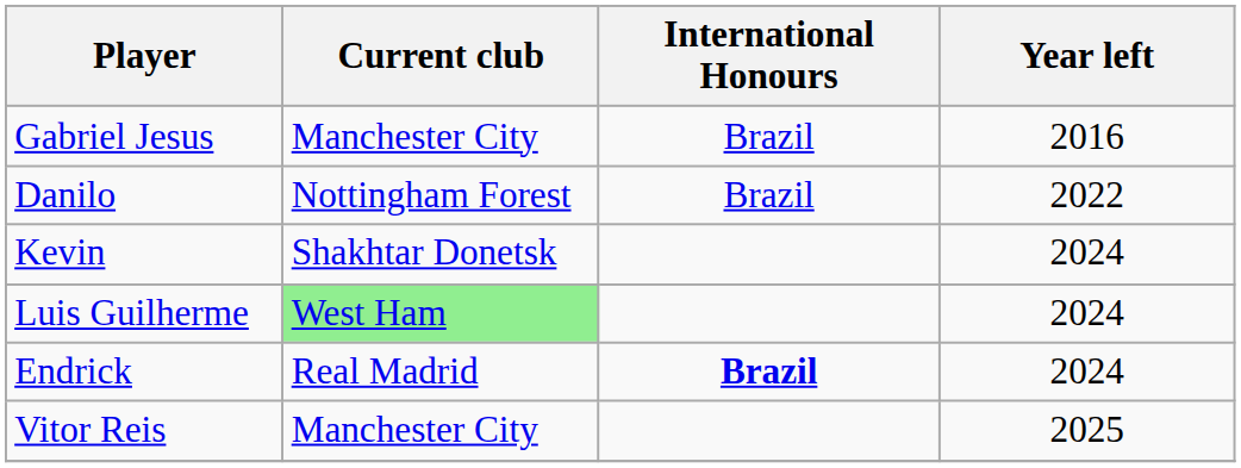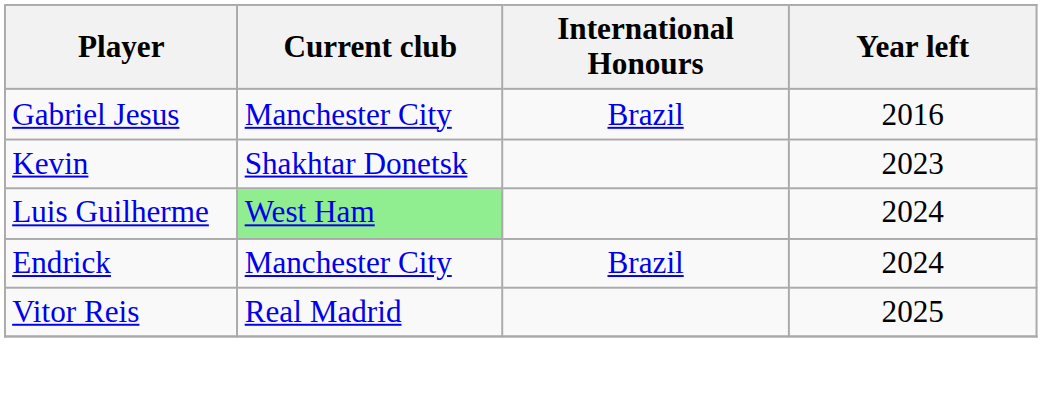- row: Danilo | Nottingham Forest | Brazil | 2022
Kevin | Year left: 2024 -> 2023
Endrick | Current club: Real Madrid -> Manchester City
Endrick | International Honours: bold -> normal
Vitor Reis | Current club: Manchester City -> Real Madrid
